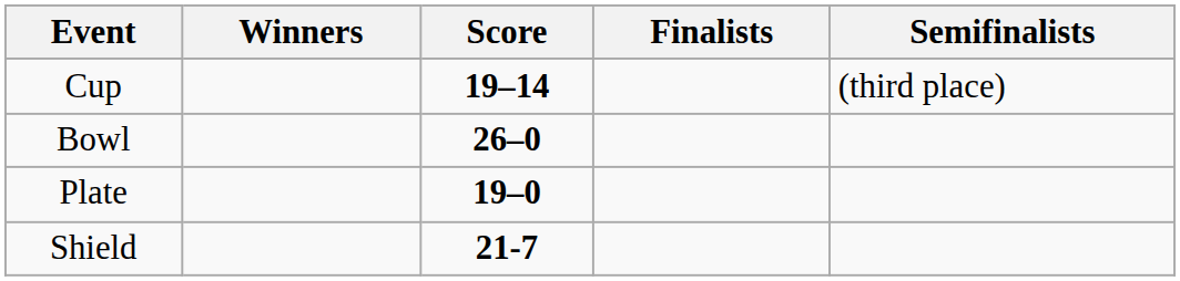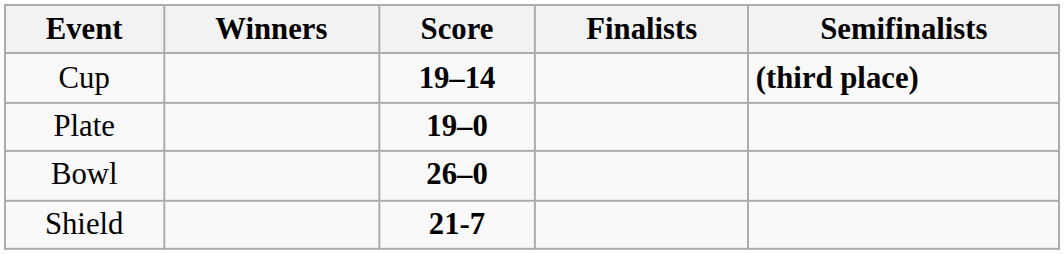Cup | Semifinalists: normal -> bold
rows swapped: Plate <-> Bowl
